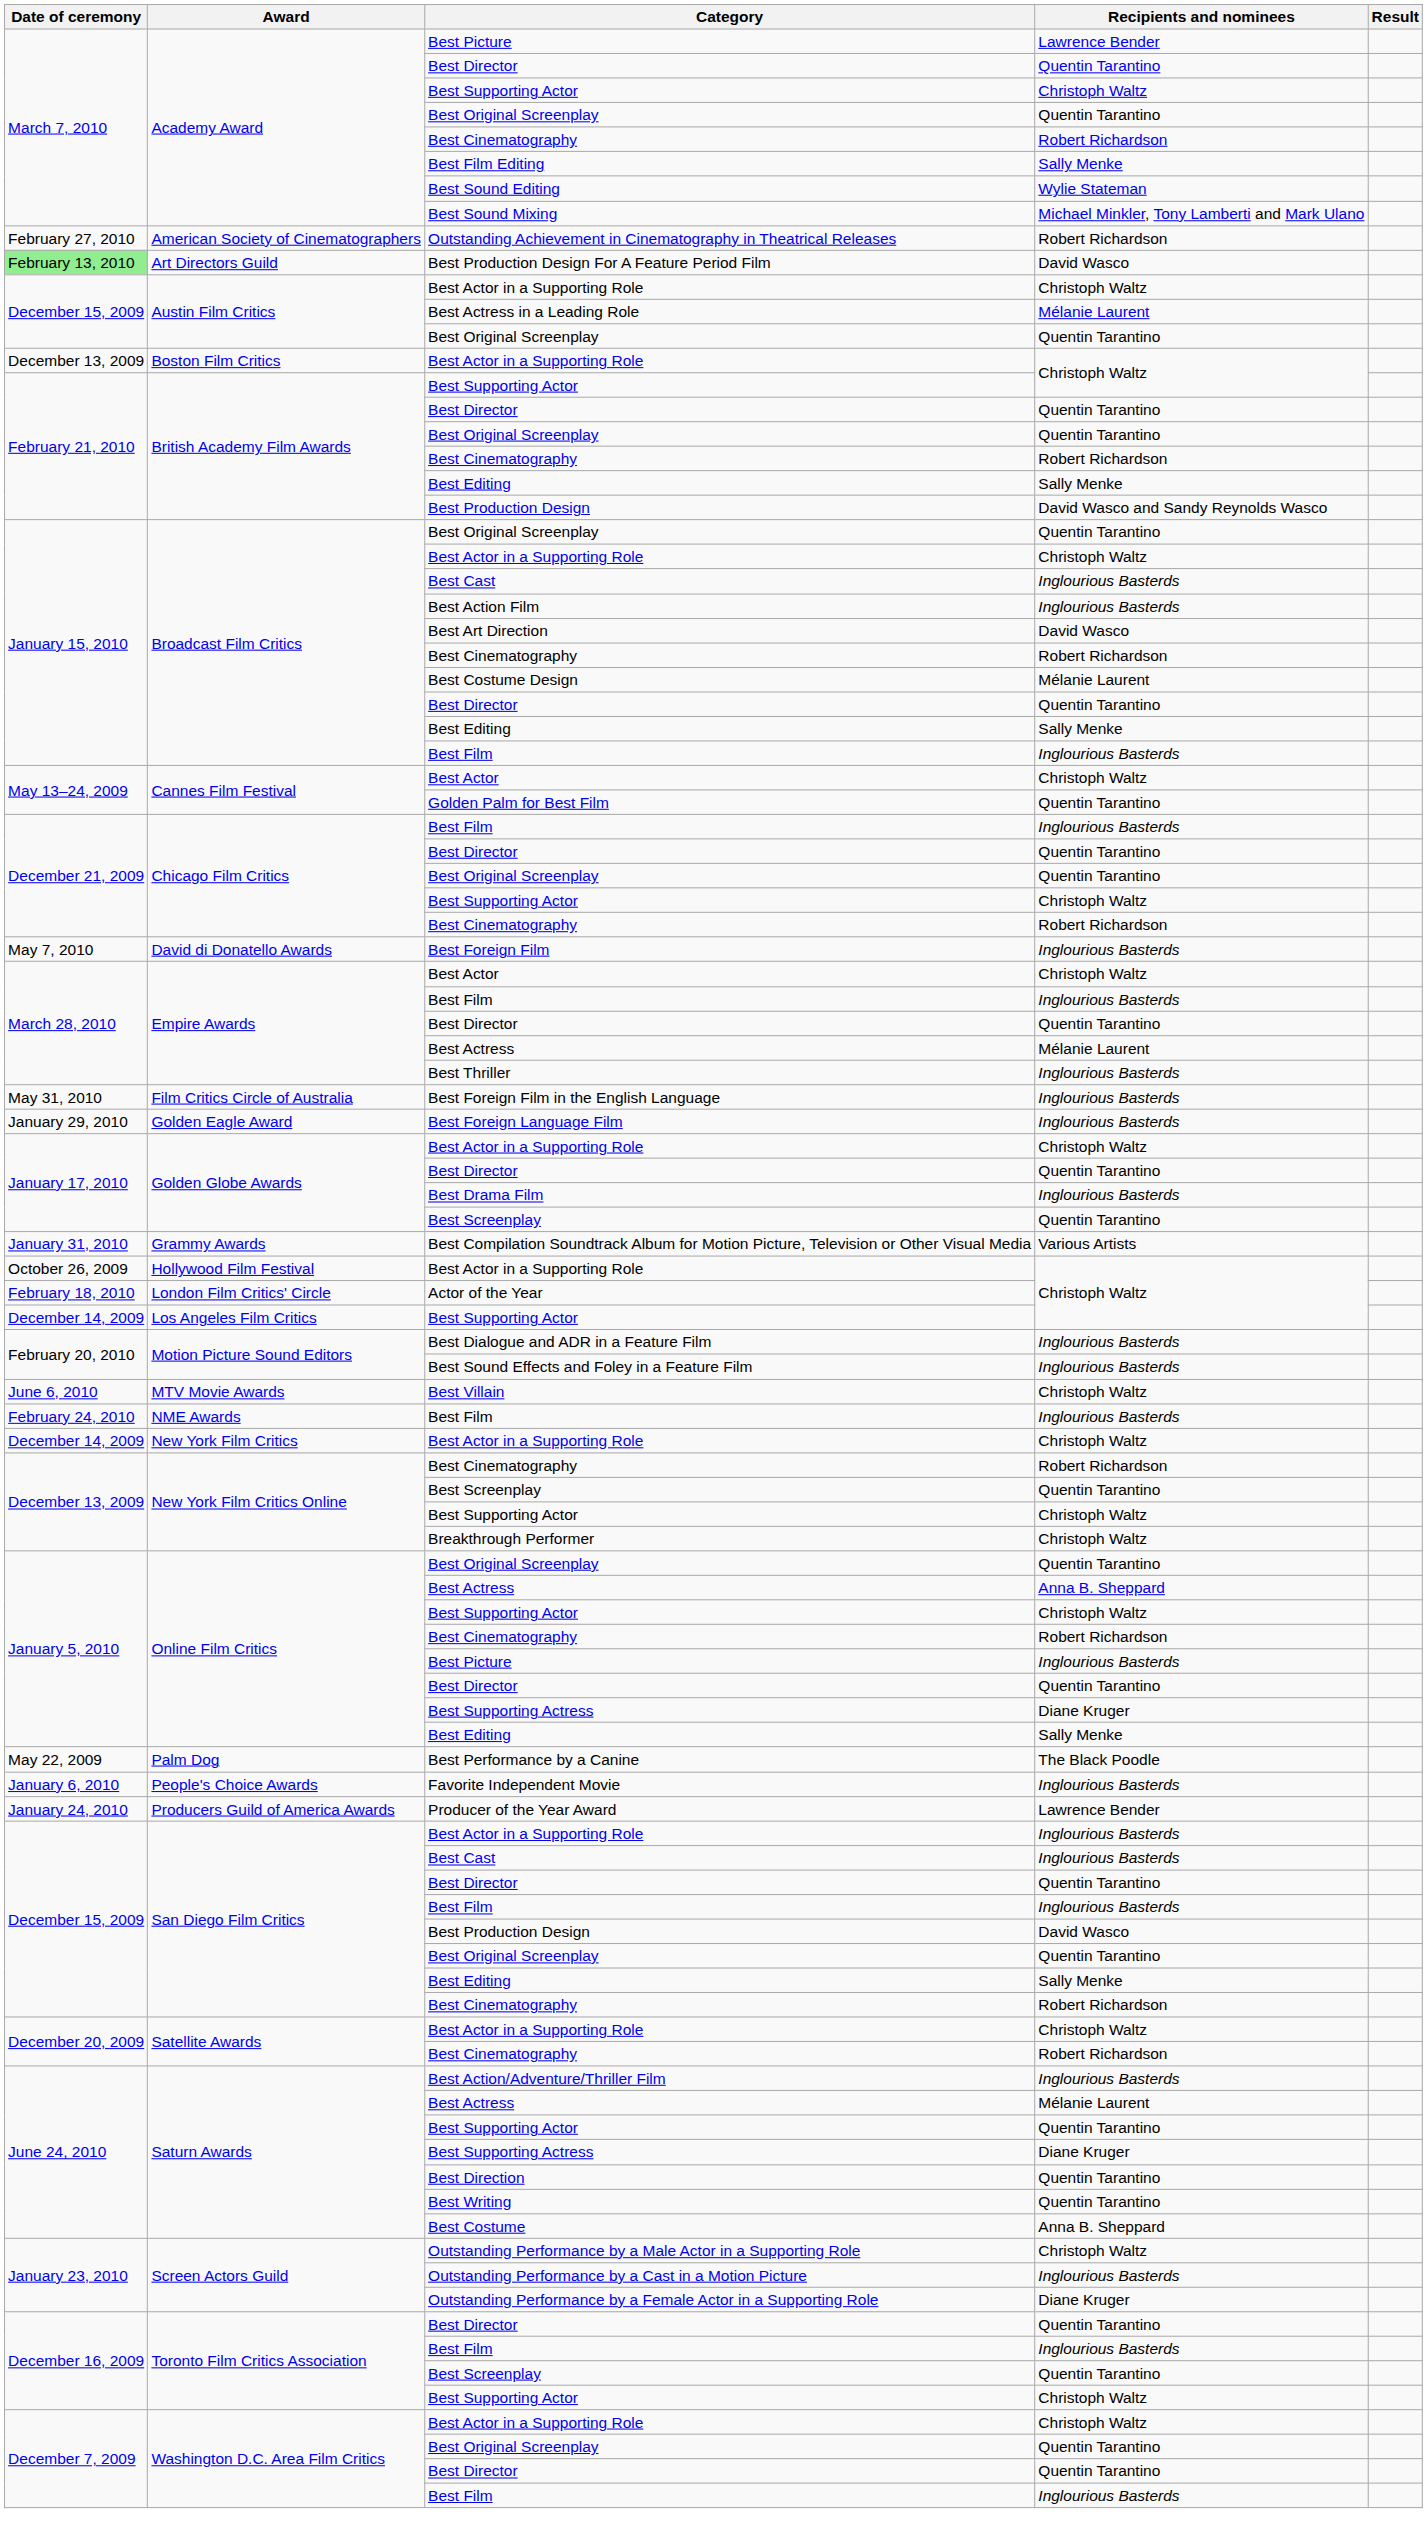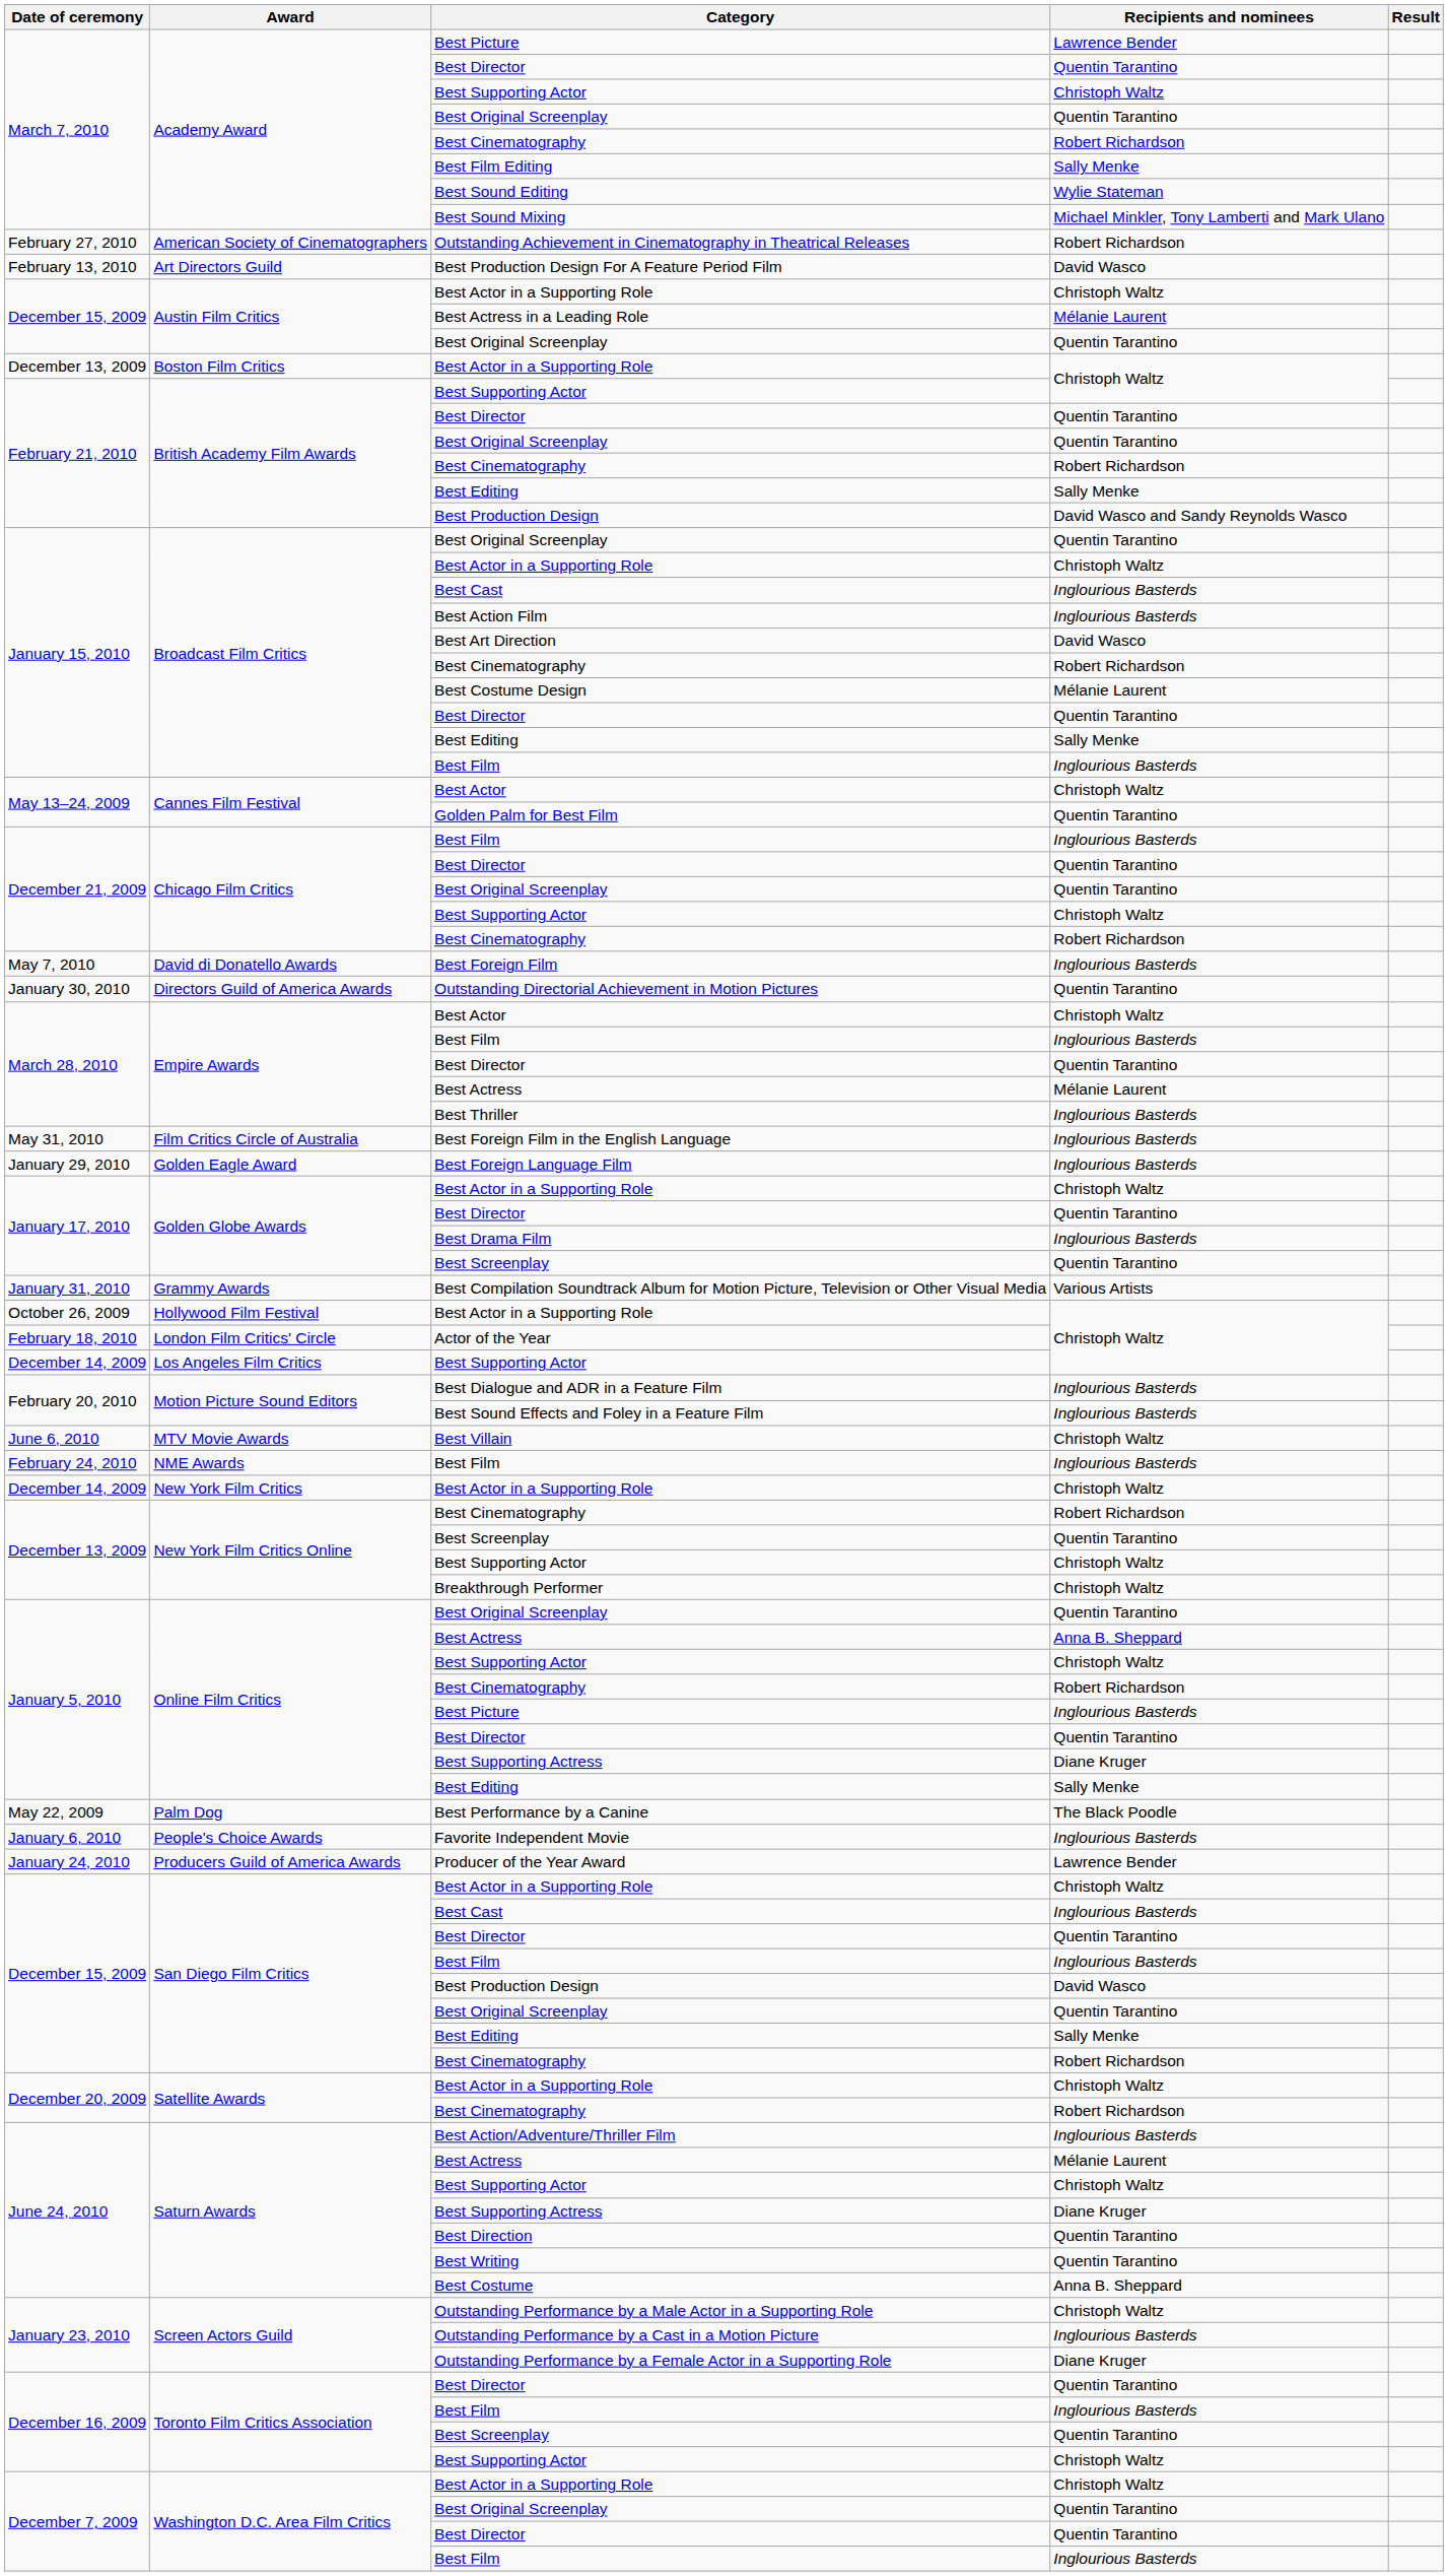Best Production Design For A Feature Period Film | Date of ceremony: lightgreen background -> no background
+ row: January 30, 2010 | Directors Guild of America Awards | Outstanding Directorial Achievement in Motion Pictures | Quentin Tarantino
San Diego Film Critics / Best Actor in a Supporting Role | Recipients and nominees: Inglourious Basterds -> Christoph Waltz
Saturn Awards / Best Supporting Actor | Recipients and nominees: Quentin Tarantino -> Christoph Waltz
